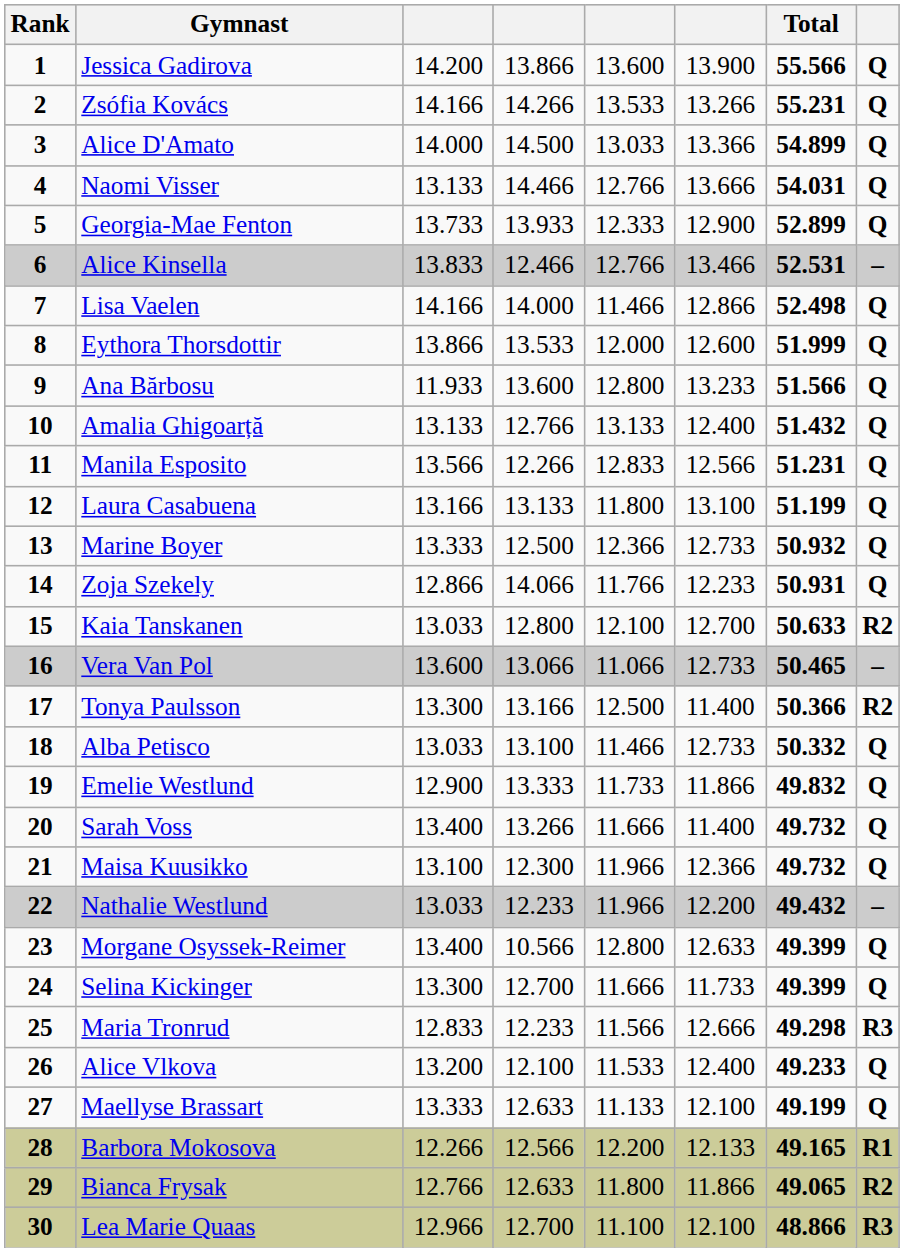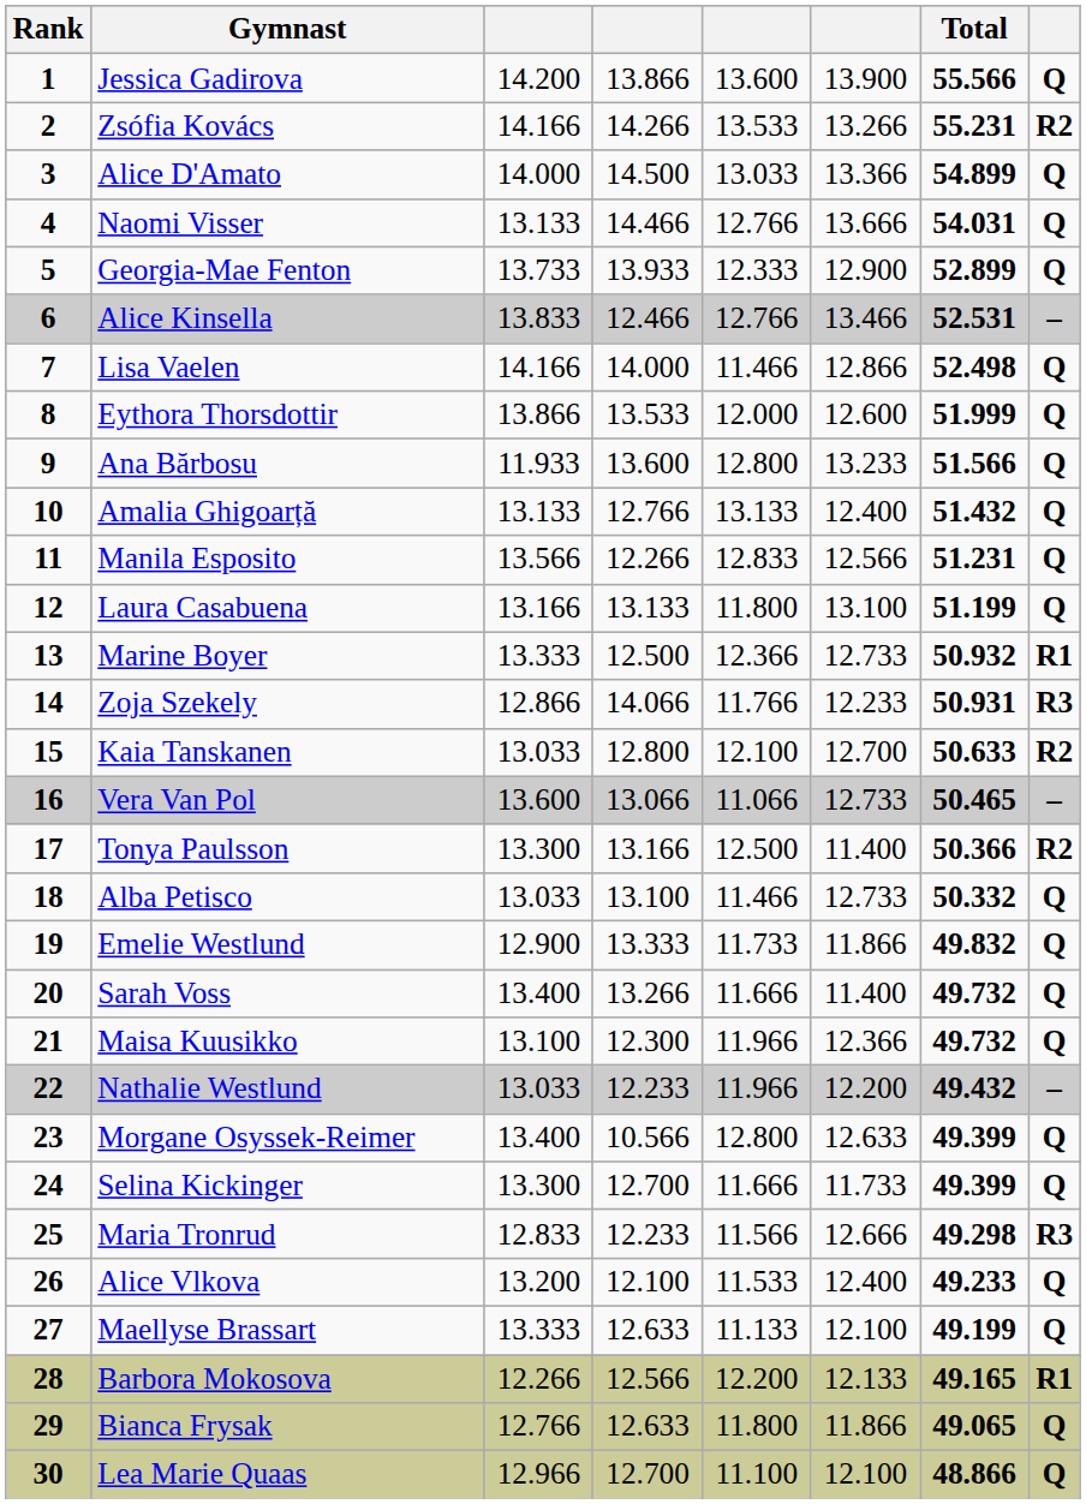Zsófia Kovács | column 8: Q -> R2
Marine Boyer | column 8: Q -> R1
Zoja Szekely | column 8: Q -> R3
Bianca Frysak | column 8: R2 -> Q
Lea Marie Quaas | column 8: R3 -> Q
